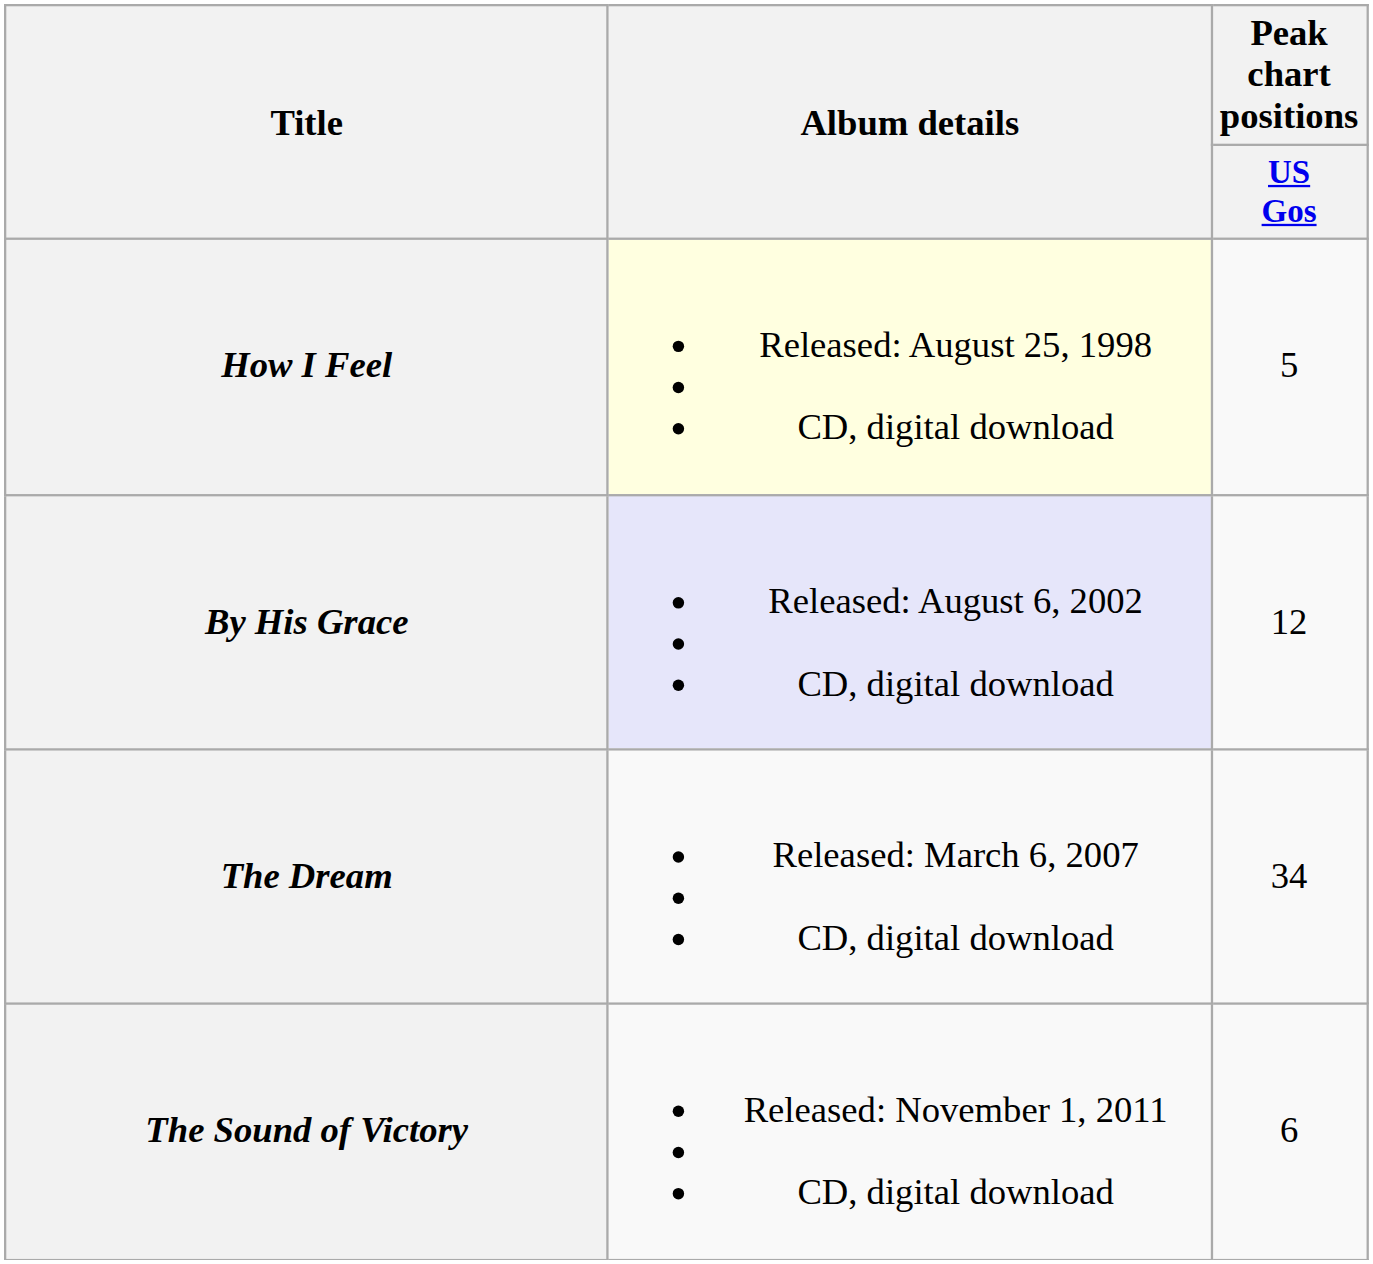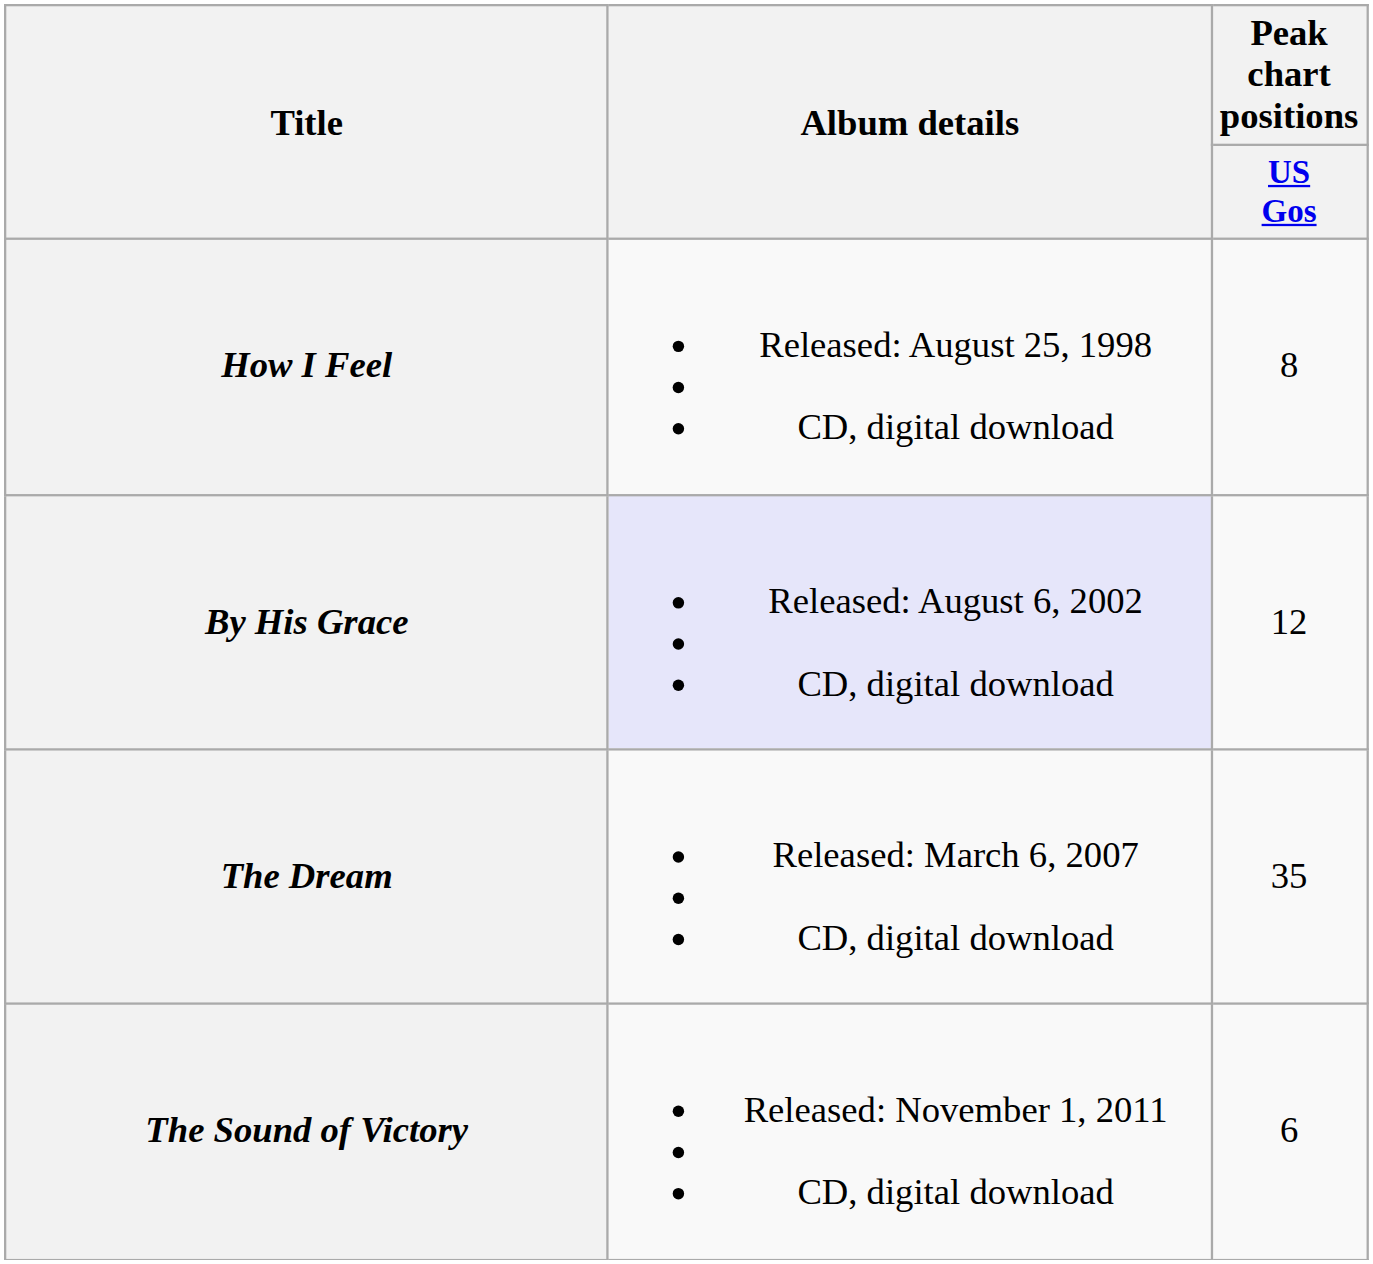How I Feel | Album details: lightyellow background -> no background
How I Feel | Peak chart positions / US Gos: 5 -> 8
The Dream | Peak chart positions / US Gos: 34 -> 35
